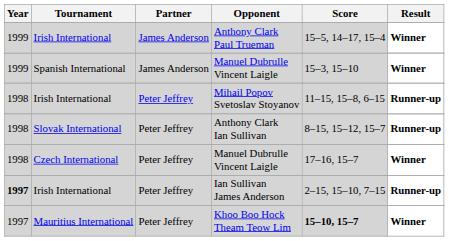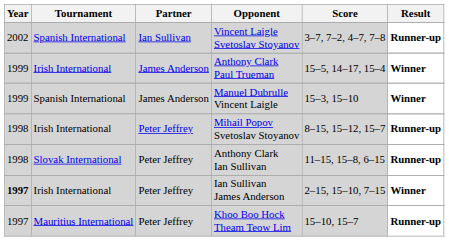+ row: 2002 | Spanish International | Ian Sullivan | Vincent Laigle Svetoslav Stoyanov | 3–7, 7–2, 4–7, 7–8 | Runner-up
Mihail Popov Svetoslav Stoyanov | Score: 11–15, 15–8, 6–15 -> 8–15, 15–12, 15–7
Anthony Clark Ian Sullivan | Score: 8–15, 15–12, 15–7 -> 11–15, 15–8, 6–15
- row: 1998 | Czech International | Peter Jeffrey | Manuel Dubrulle Vincent Laigle | 17–16, 15–7 | Winner
Ian Sullivan James Anderson | Result: Runner-up -> Winner
Khoo Boo Hock Theam Teow Lim | Score: bold -> normal
Khoo Boo Hock Theam Teow Lim | Result: Winner -> Runner-up
